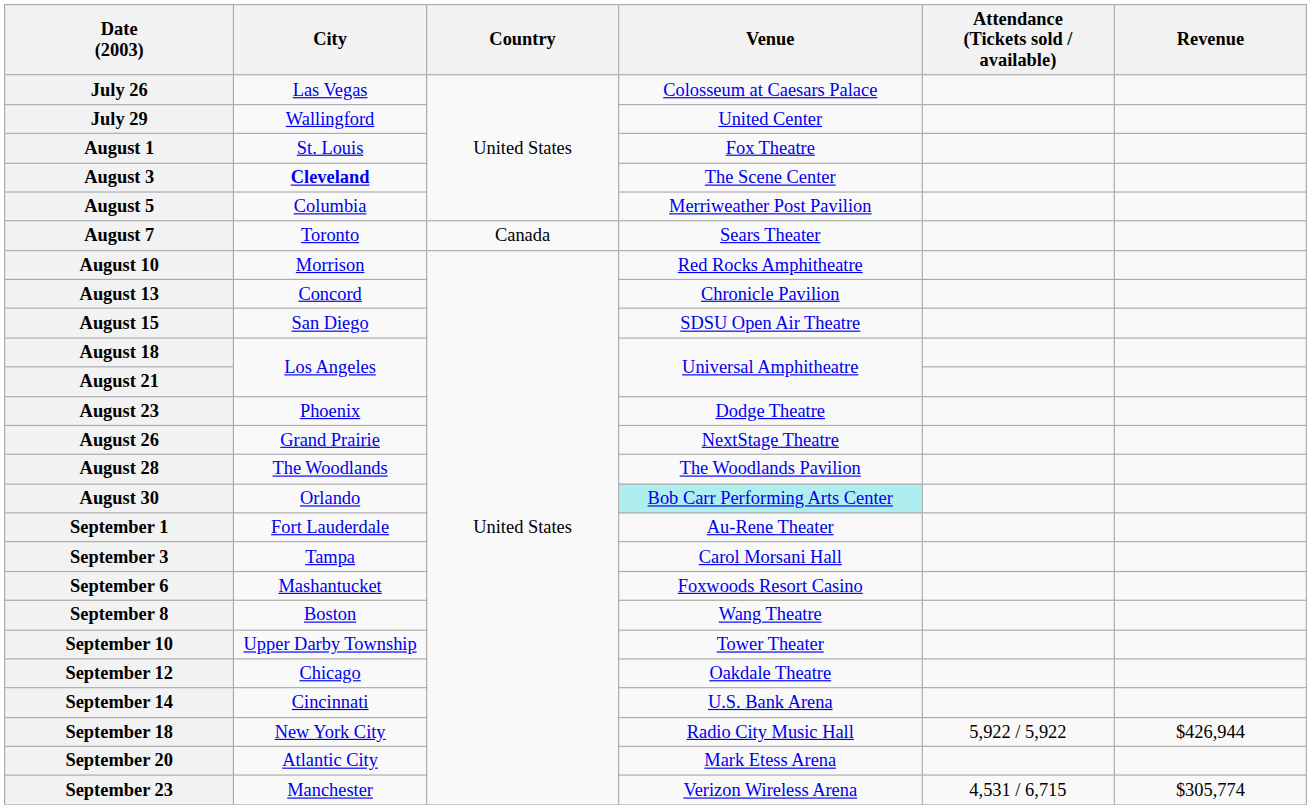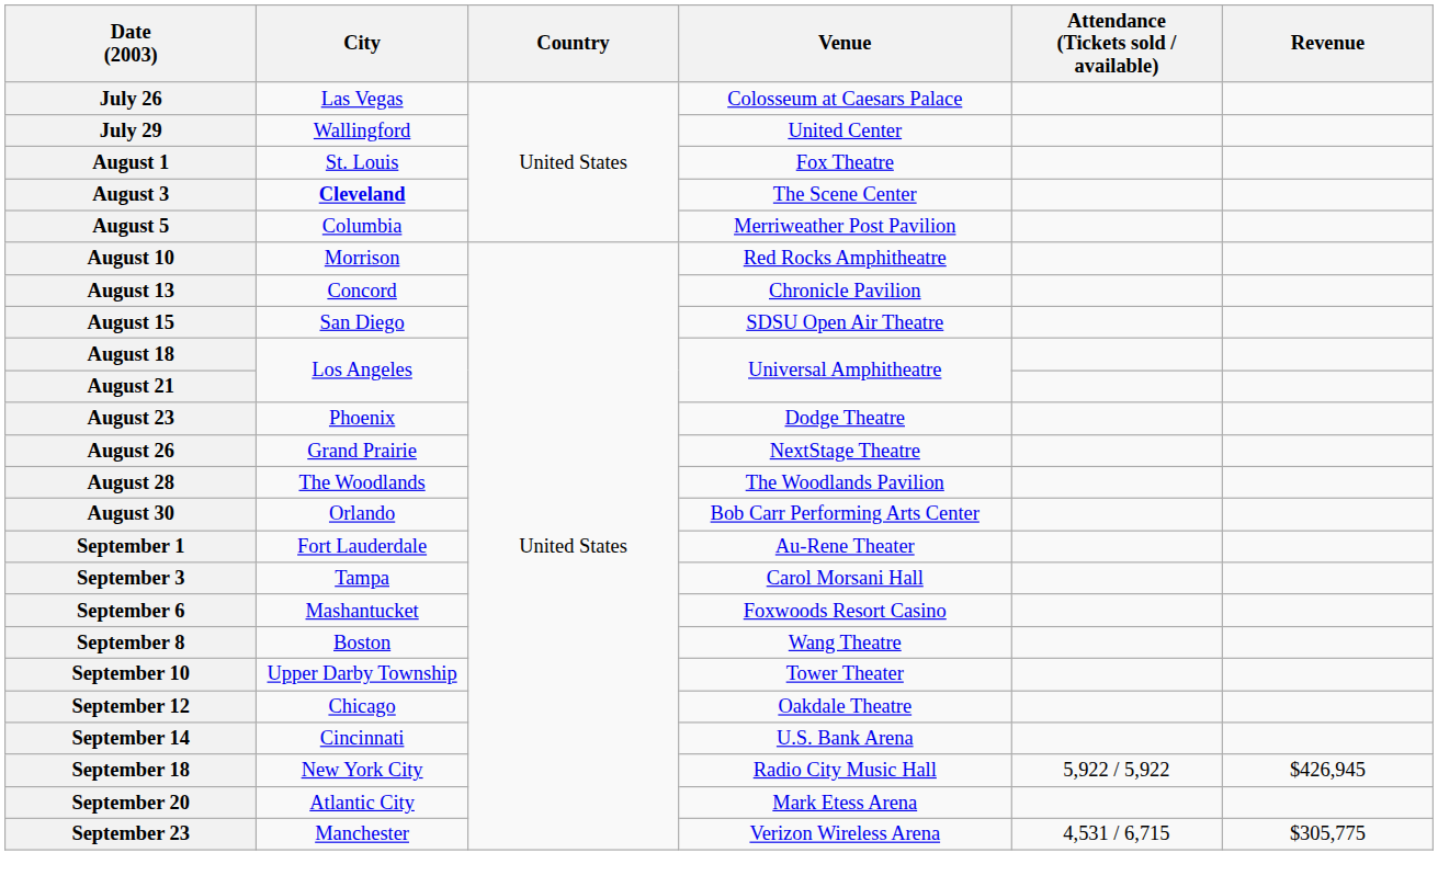- row: August 7 | Toronto | Canada | Sears Theater
August 30 | Venue: paleturquoise background -> no background
September 18 | Revenue: $426,944 -> $426,945
September 23 | Revenue: $305,774 -> $305,775
